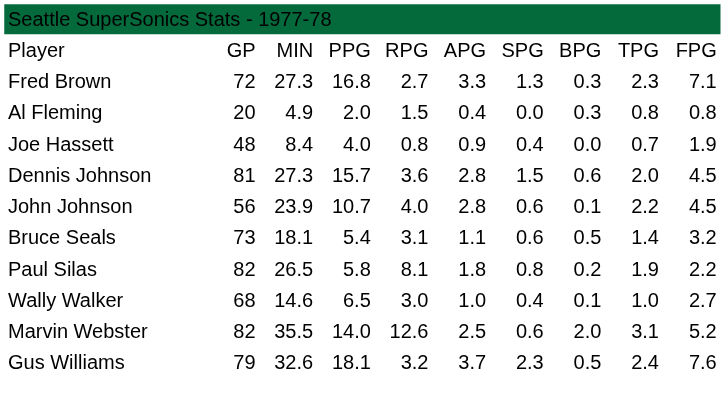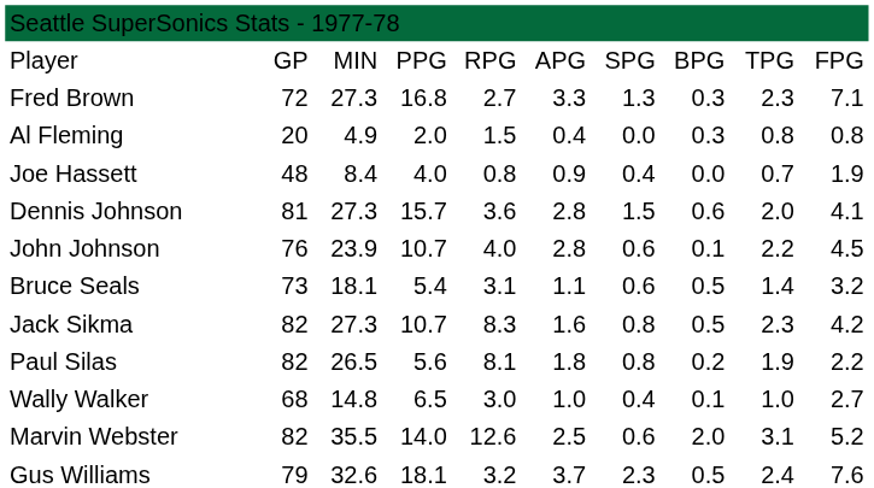Dennis Johnson | column 10: 4.5 -> 4.1
John Johnson | column 2: 56 -> 76
+ row: Jack Sikma | 82 | 27.3 | 10.7 | 8.3 | 1.6 | 0.8 | 0.5 | 2.3 | 4.2
Paul Silas | column 4: 5.8 -> 5.6
Wally Walker | column 3: 14.6 -> 14.8
